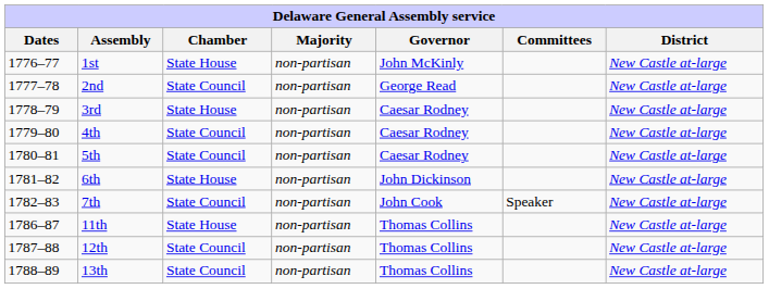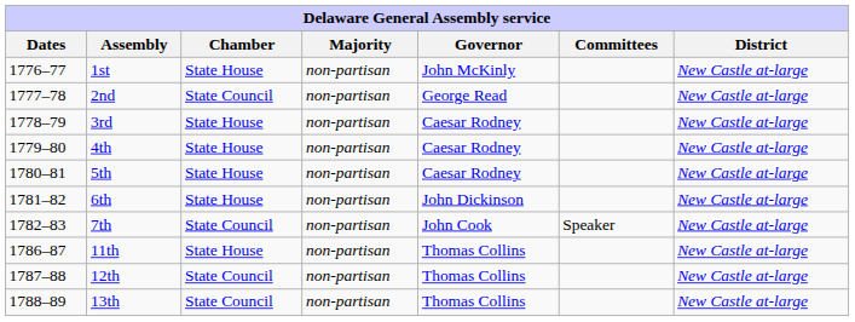4th | Chamber: State Council -> State House
5th | Chamber: State Council -> State House
